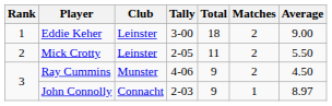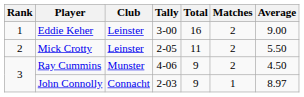Eddie Keher | Total: 18 -> 16
